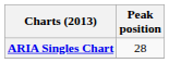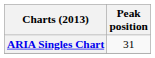ARIA Singles Chart | Peak position: 28 -> 31
